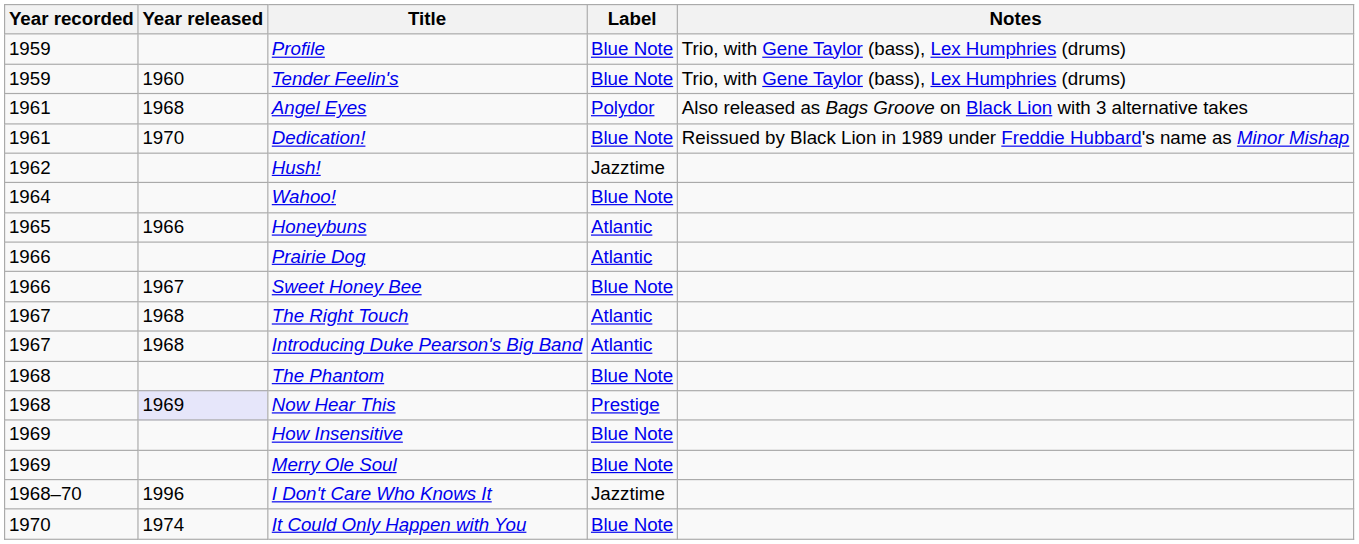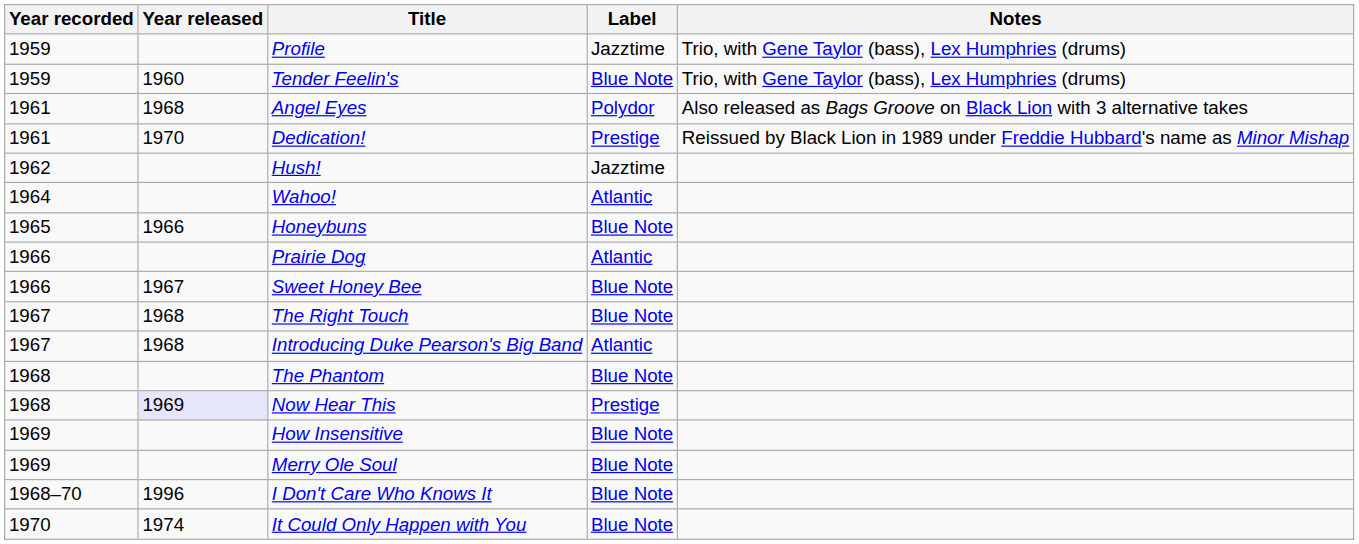Profile | Label: Blue Note -> Jazztime
Dedication! | Label: Blue Note -> Prestige
Wahoo! | Label: Blue Note -> Atlantic
Honeybuns | Label: Atlantic -> Blue Note
The Right Touch | Label: Atlantic -> Blue Note
I Don't Care Who Knows It | Label: Jazztime -> Blue Note
